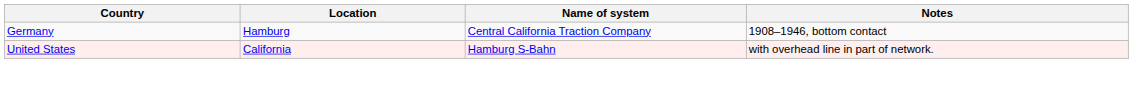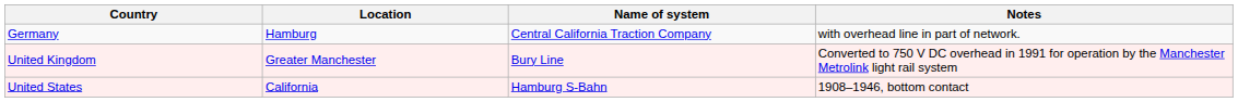Germany | Notes: 1908–1946, bottom contact -> with overhead line in part of network.
+ row: United Kingdom | Greater Manchester | Bury Line | Converted to 750 V DC overhead in 1991 for operation by the Manchester Metrolink light rail system
United States | Notes: with overhead line in part of network. -> 1908–1946, bottom contact
